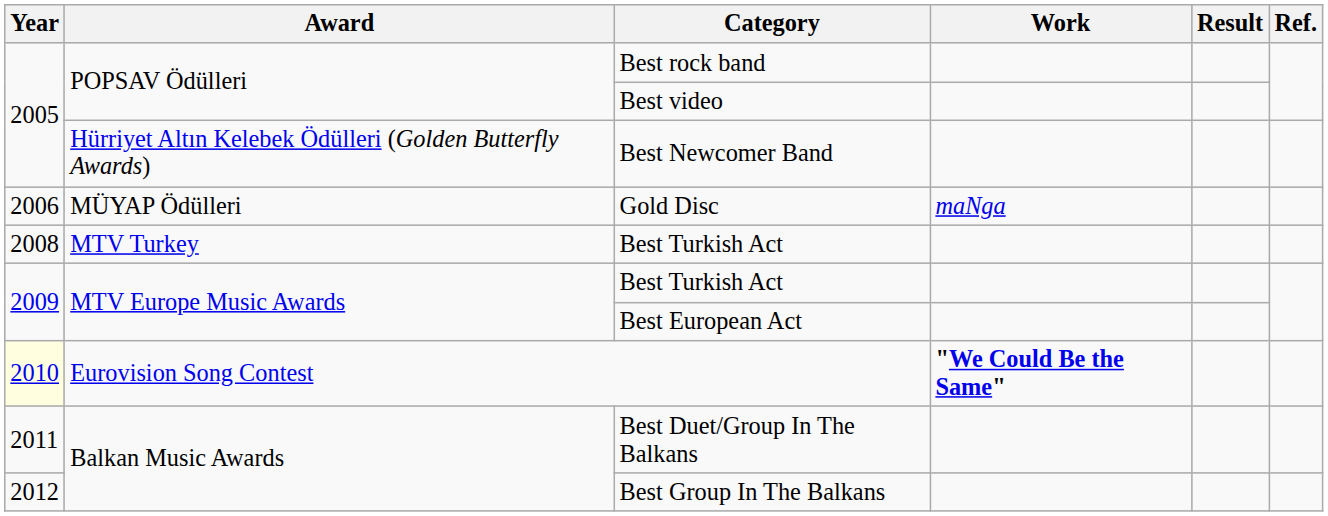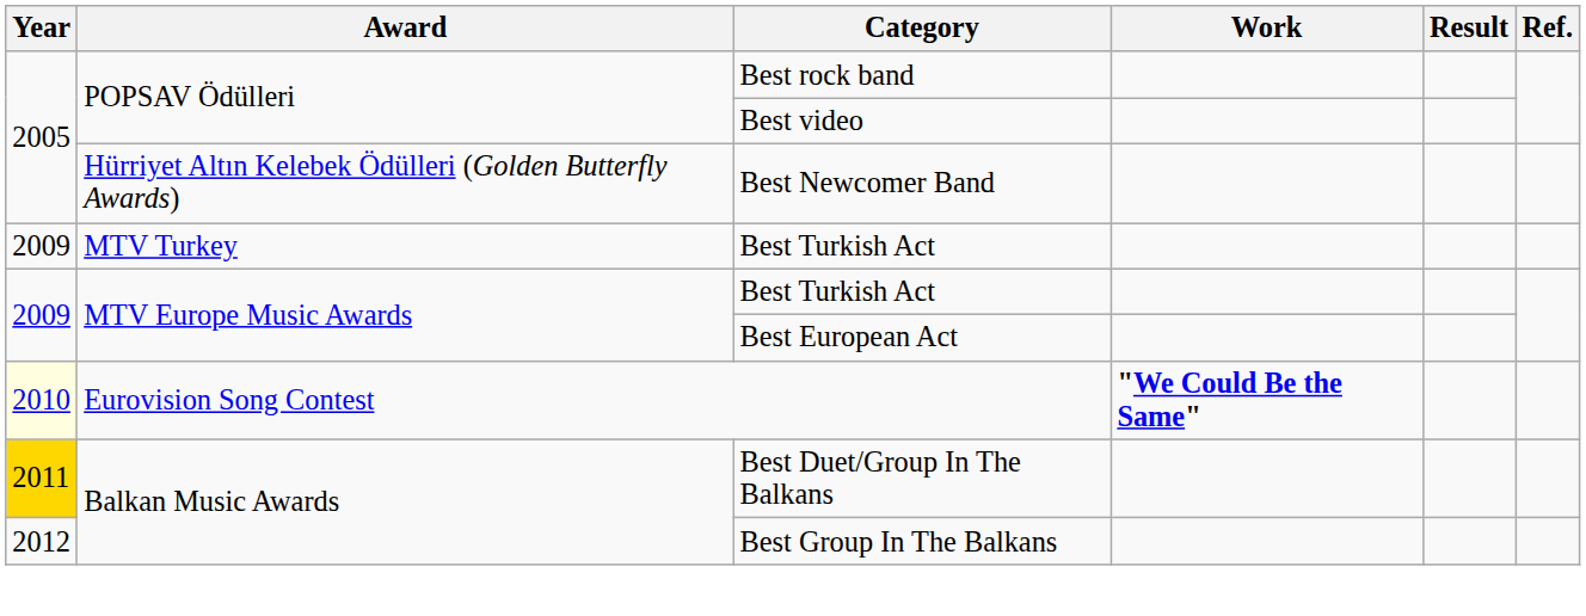- row: 2006 | MÜYAP Ödülleri | Gold Disc | maNga
MTV Turkey / Best Turkish Act | Year: 2008 -> 2009
Best Duet/Group In The Balkans | Year: no background -> gold background
